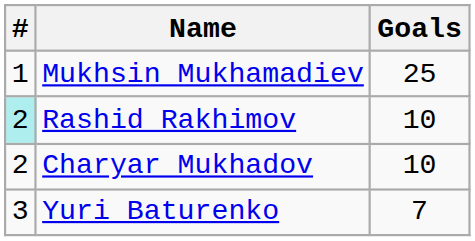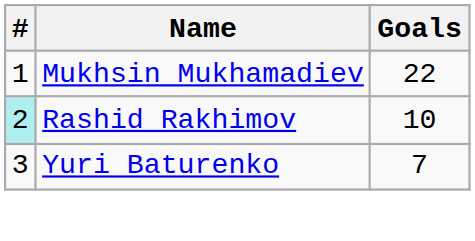Mukhsin Mukhamadiev | Goals: 25 -> 22
- row: 2 | Charyar Mukhadov | 10
